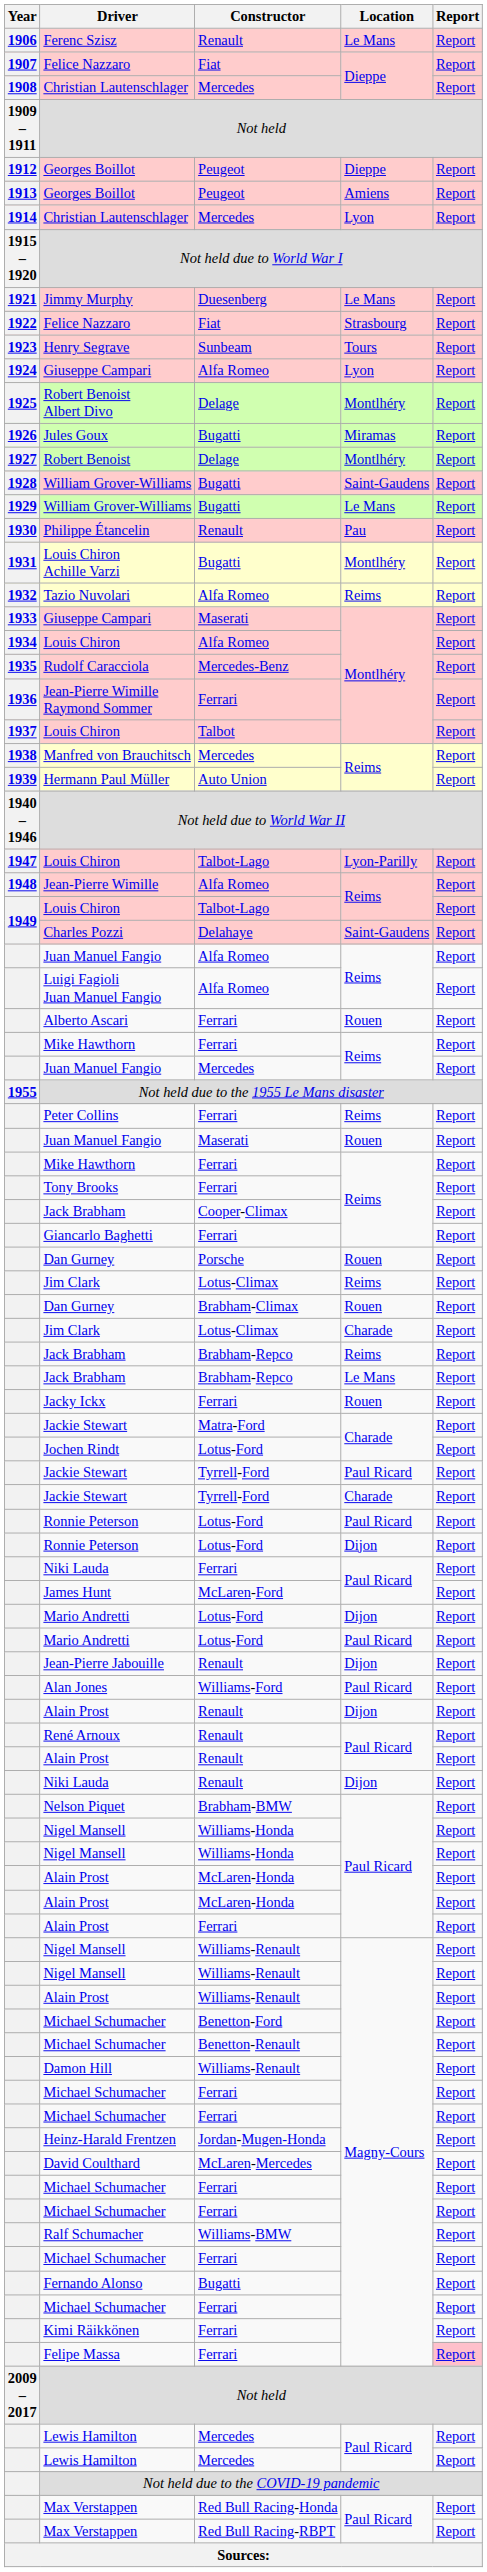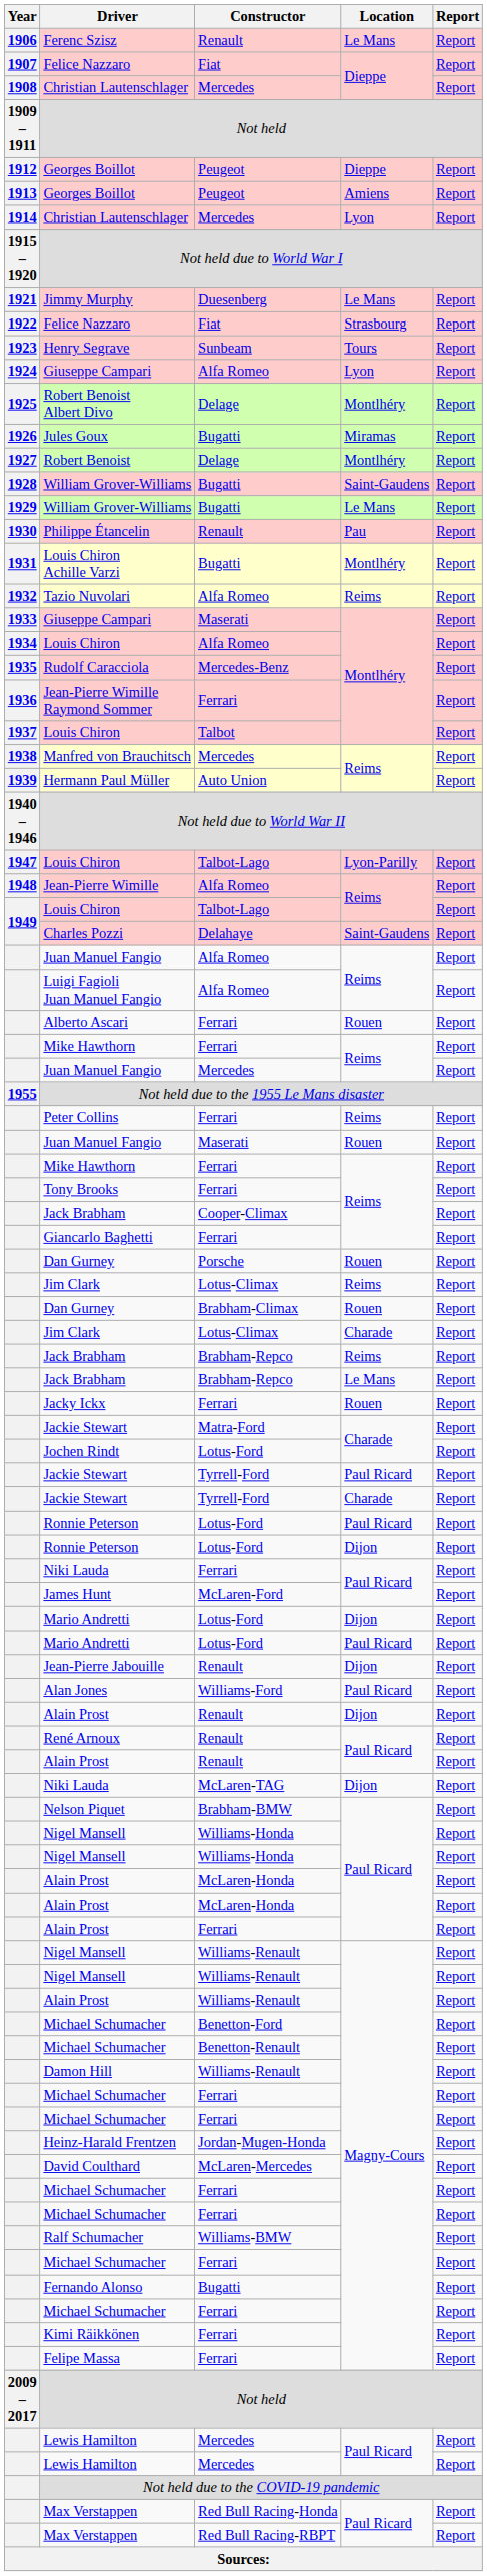Niki Lauda / Dijon | Constructor: Renault -> McLaren-TAG
Felipe Massa | Report: pink background -> no background
